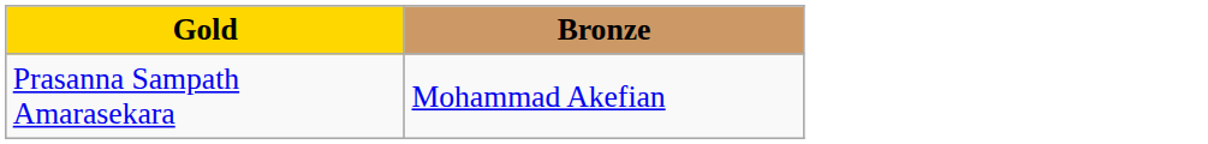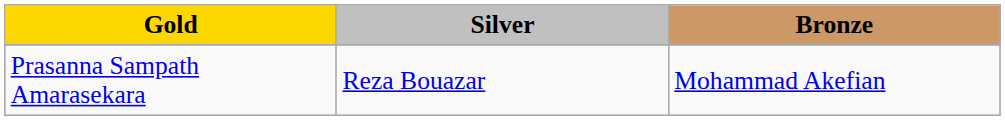+ column: Silver | Reza Bouazar
